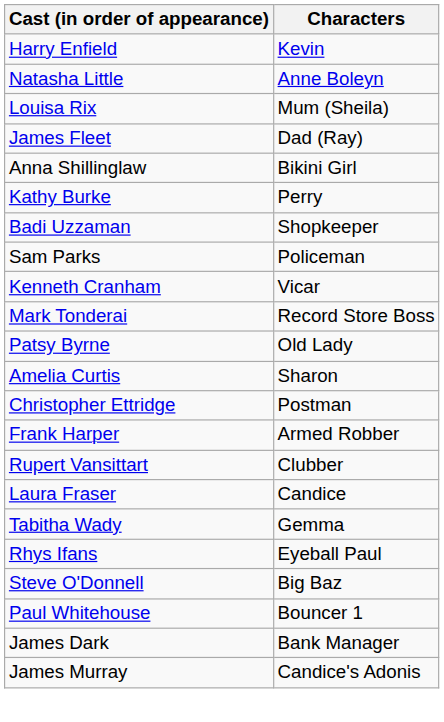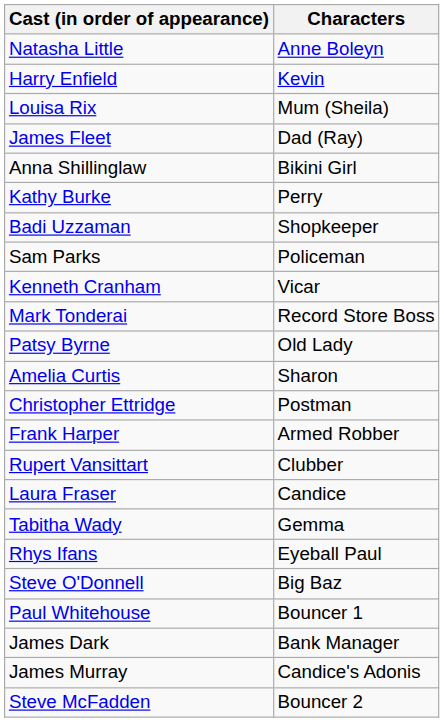rows swapped: Natasha Little <-> Harry Enfield
+ row: Steve McFadden | Bouncer 2
